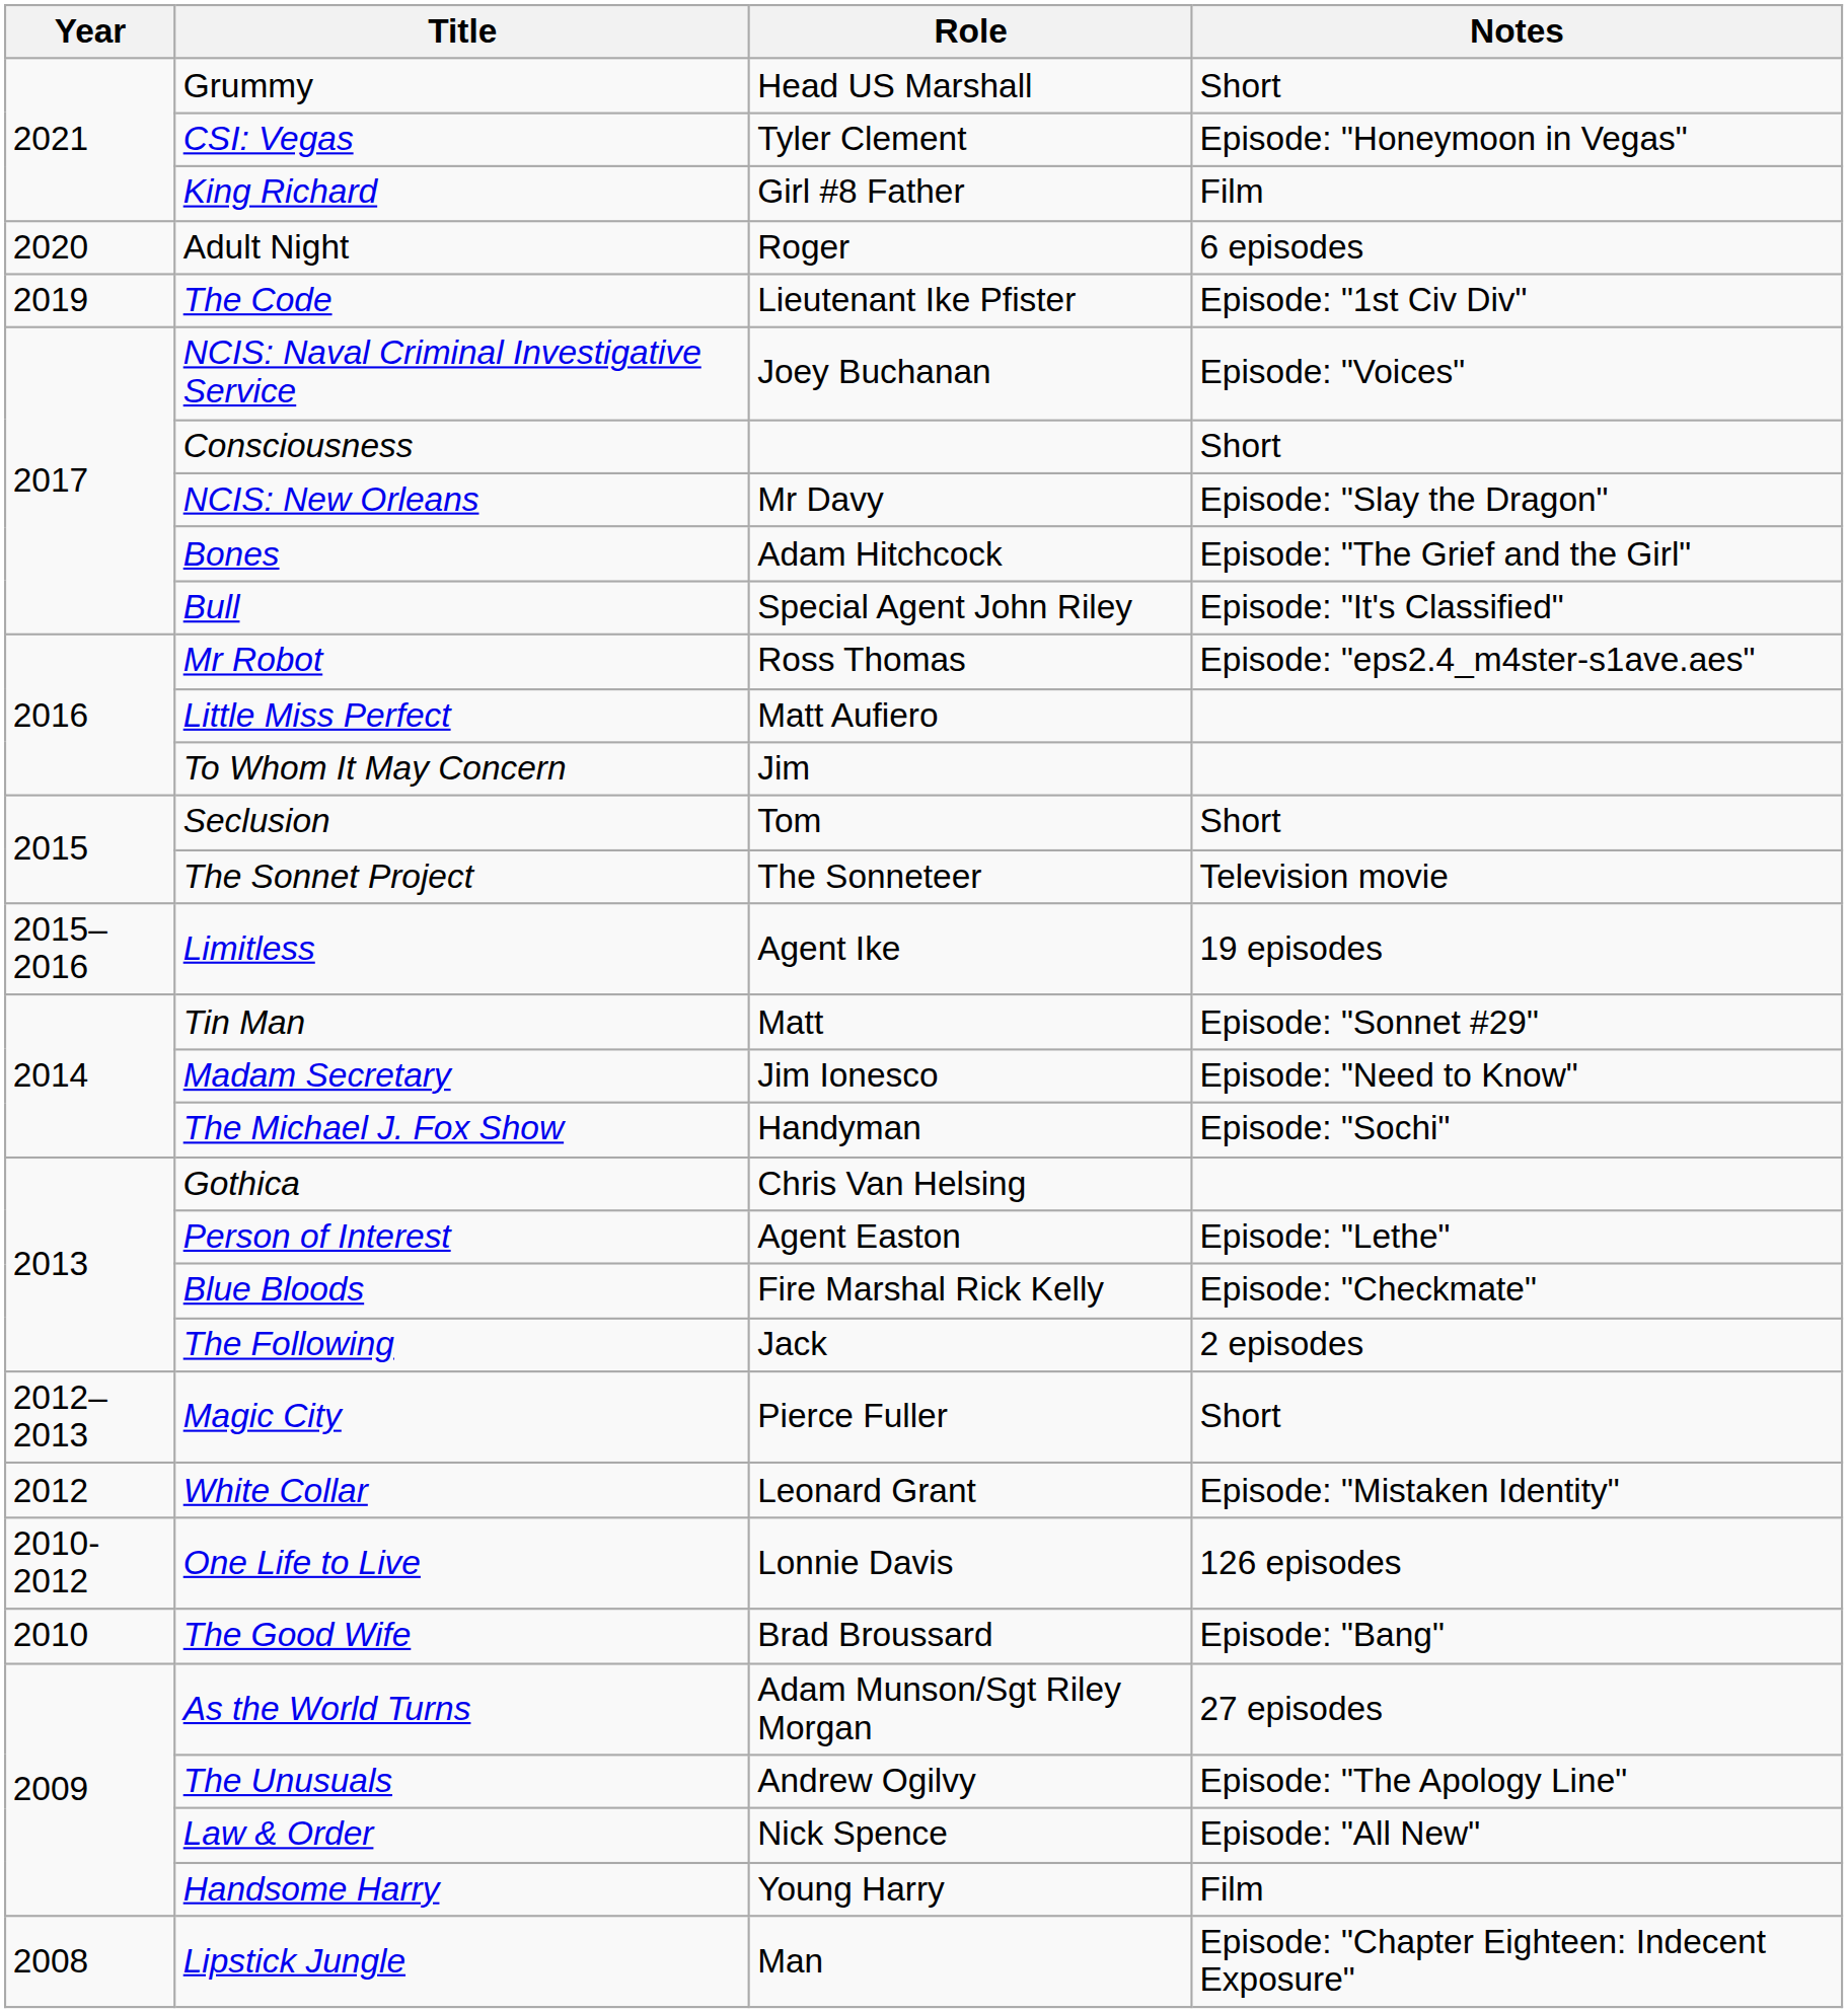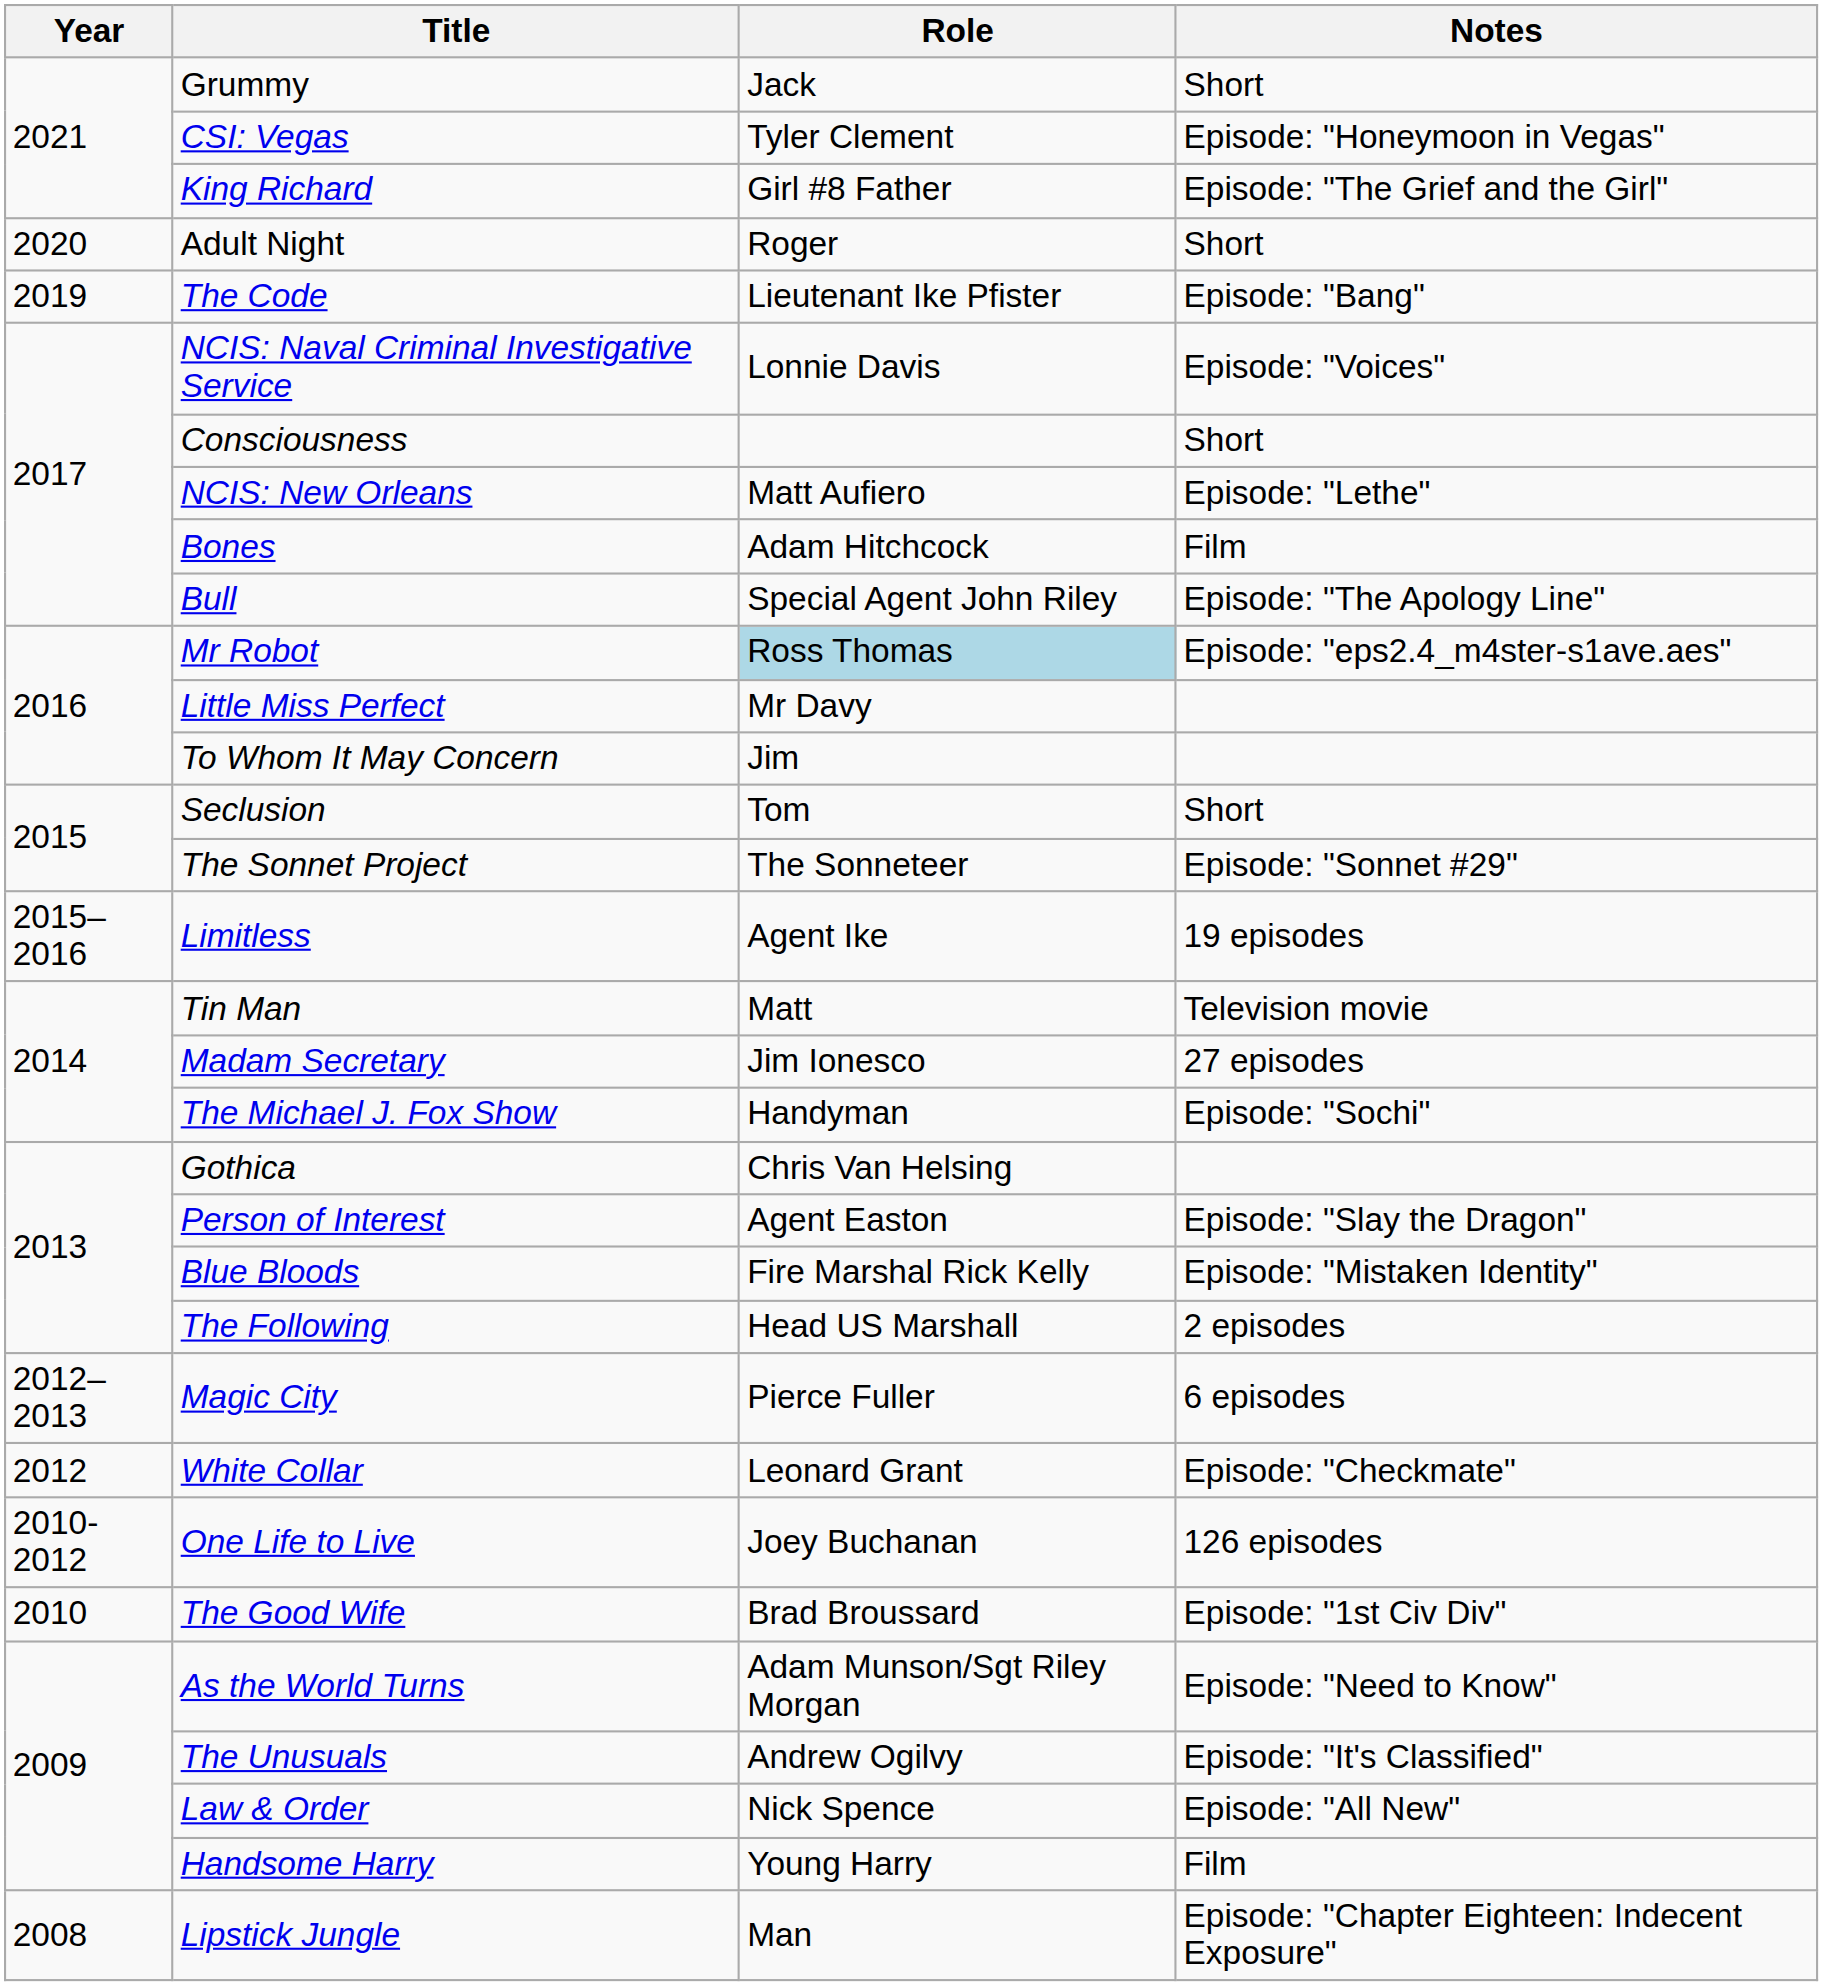Grummy | Role: Head US Marshall -> Jack
King Richard | Notes: Film -> Episode: "The Grief and the Girl"
Adult Night | Notes: 6 episodes -> Short
The Code | Notes: Episode: "1st Civ Div" -> Episode: "Bang"
NCIS: Naval Criminal Investigative Service | Role: Joey Buchanan -> Lonnie Davis
NCIS: New Orleans | Role: Mr Davy -> Matt Aufiero
NCIS: New Orleans | Notes: Episode: "Slay the Dragon" -> Episode: "Lethe"
Bones | Notes: Episode: "The Grief and the Girl" -> Film
Bull | Notes: Episode: "It's Classified" -> Episode: "The Apology Line"
Mr Robot | Role: no background -> lightblue background
Little Miss Perfect | Role: Matt Aufiero -> Mr Davy
The Sonnet Project | Notes: Television movie -> Episode: "Sonnet #29"
Tin Man | Notes: Episode: "Sonnet #29" -> Television movie
Madam Secretary | Notes: Episode: "Need to Know" -> 27 episodes
Person of Interest | Notes: Episode: "Lethe" -> Episode: "Slay the Dragon"
Blue Bloods | Notes: Episode: "Checkmate" -> Episode: "Mistaken Identity"
The Following | Role: Jack -> Head US Marshall
Magic City | Notes: Short -> 6 episodes
White Collar | Notes: Episode: "Mistaken Identity" -> Episode: "Checkmate"
One Life to Live | Role: Lonnie Davis -> Joey Buchanan
The Good Wife | Notes: Episode: "Bang" -> Episode: "1st Civ Div"
As the World Turns | Notes: 27 episodes -> Episode: "Need to Know"
The Unusuals | Notes: Episode: "The Apology Line" -> Episode: "It's Classified"
